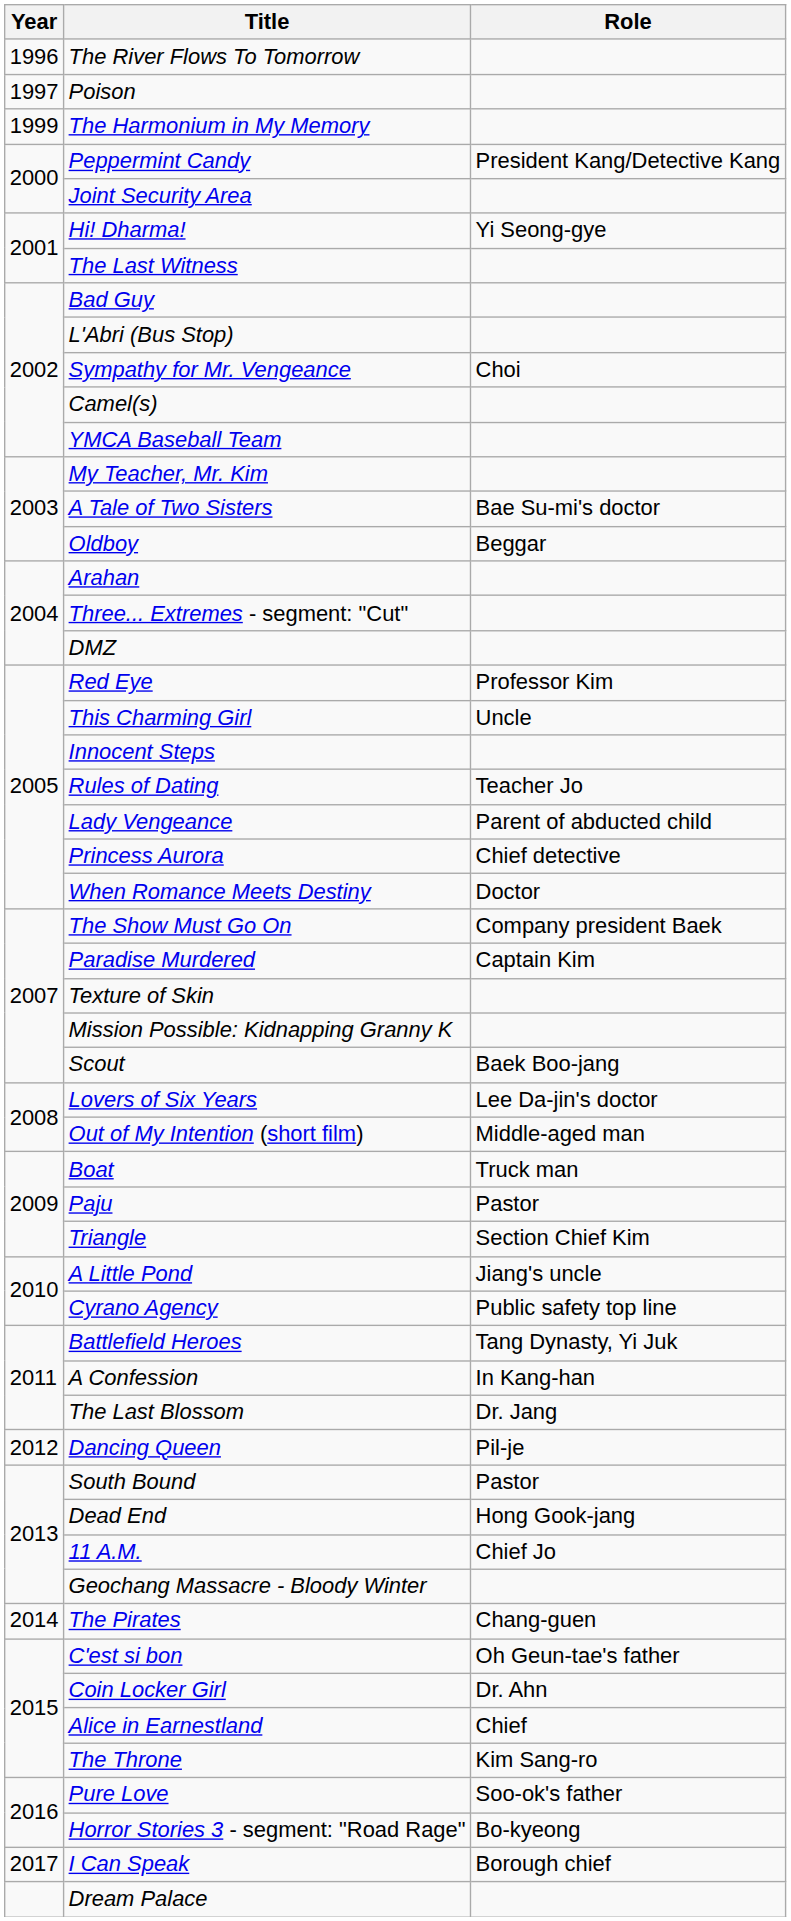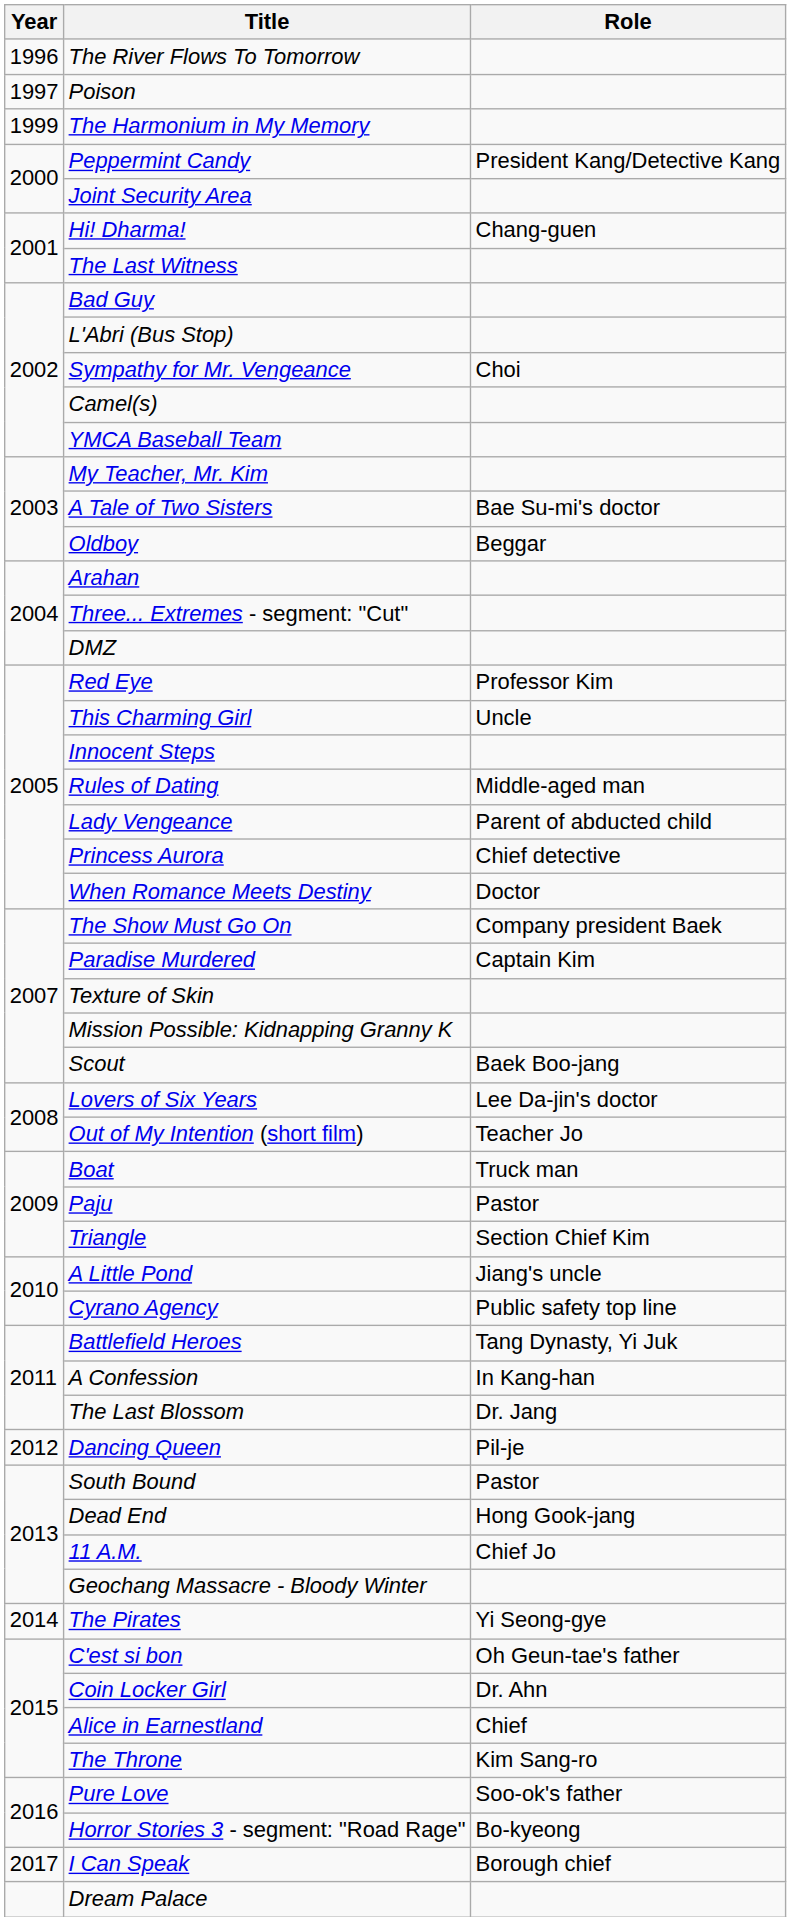Hi! Dharma! | Role: Yi Seong-gye -> Chang-guen
Rules of Dating | Role: Teacher Jo -> Middle-aged man
Out of My Intention (short film) | Role: Middle-aged man -> Teacher Jo
The Pirates | Role: Chang-guen -> Yi Seong-gye
